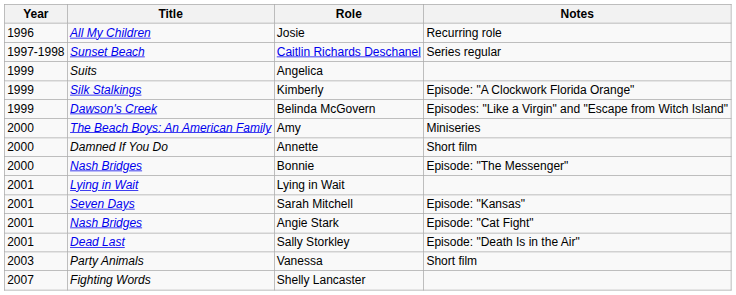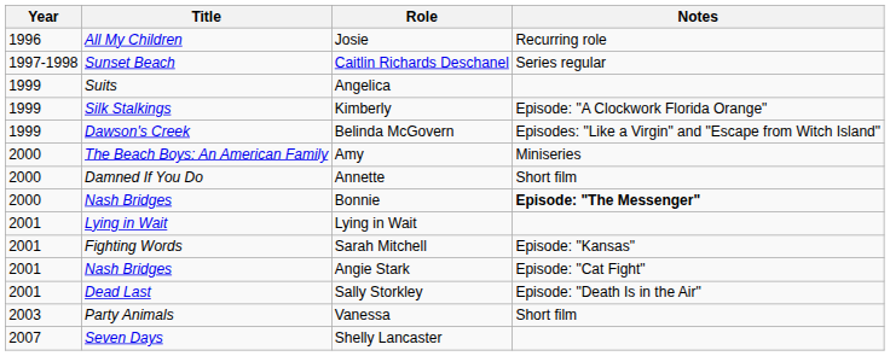Bonnie | Notes: normal -> bold
Sarah Mitchell | Title: Seven Days -> Fighting Words
Shelly Lancaster | Title: Fighting Words -> Seven Days
